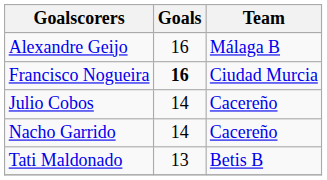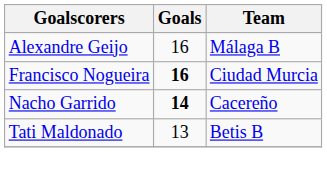- row: Julio Cobos | 14 | Cacereño
Nacho Garrido | Goals: normal -> bold
